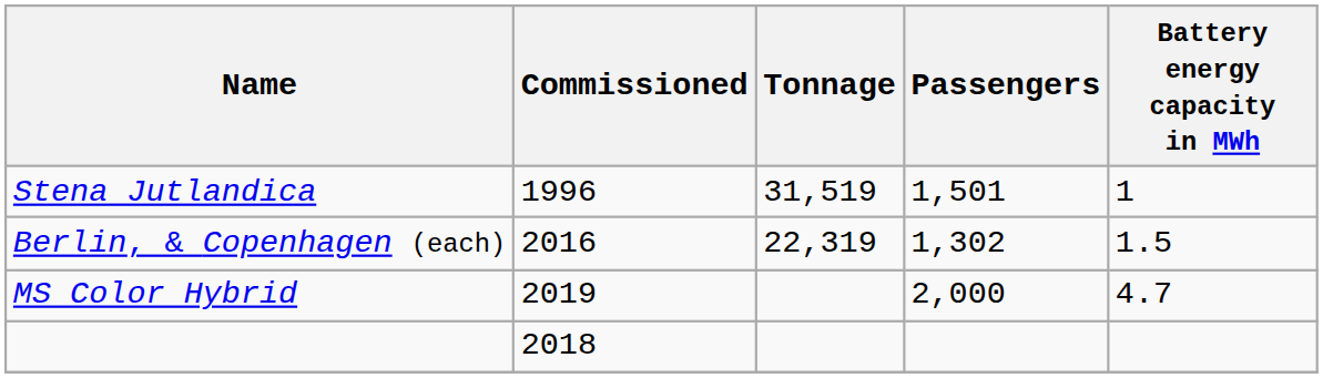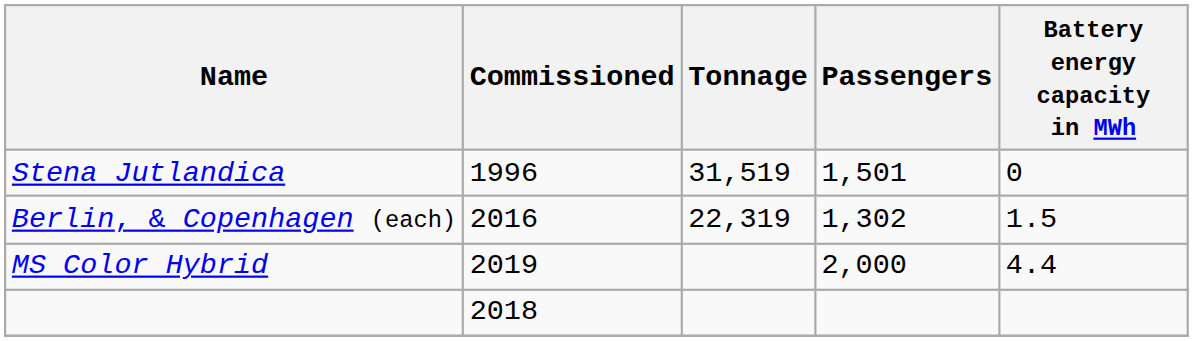Stena Jutlandica | Battery energy capacity in MWh: 1 -> 0
MS Color Hybrid | Battery energy capacity in MWh: 4.7 -> 4.4
